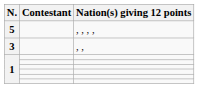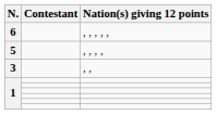+ row: 6 | , , , , ,
